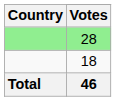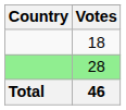rows swapped: 28 <-> 18
